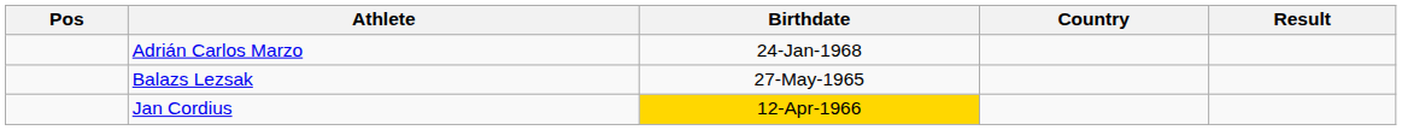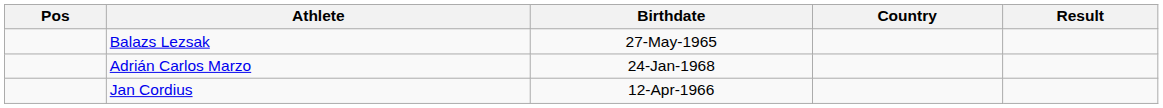rows swapped: Adrián Carlos Marzo <-> Balazs Lezsak
Jan Cordius | Birthdate: gold background -> no background
